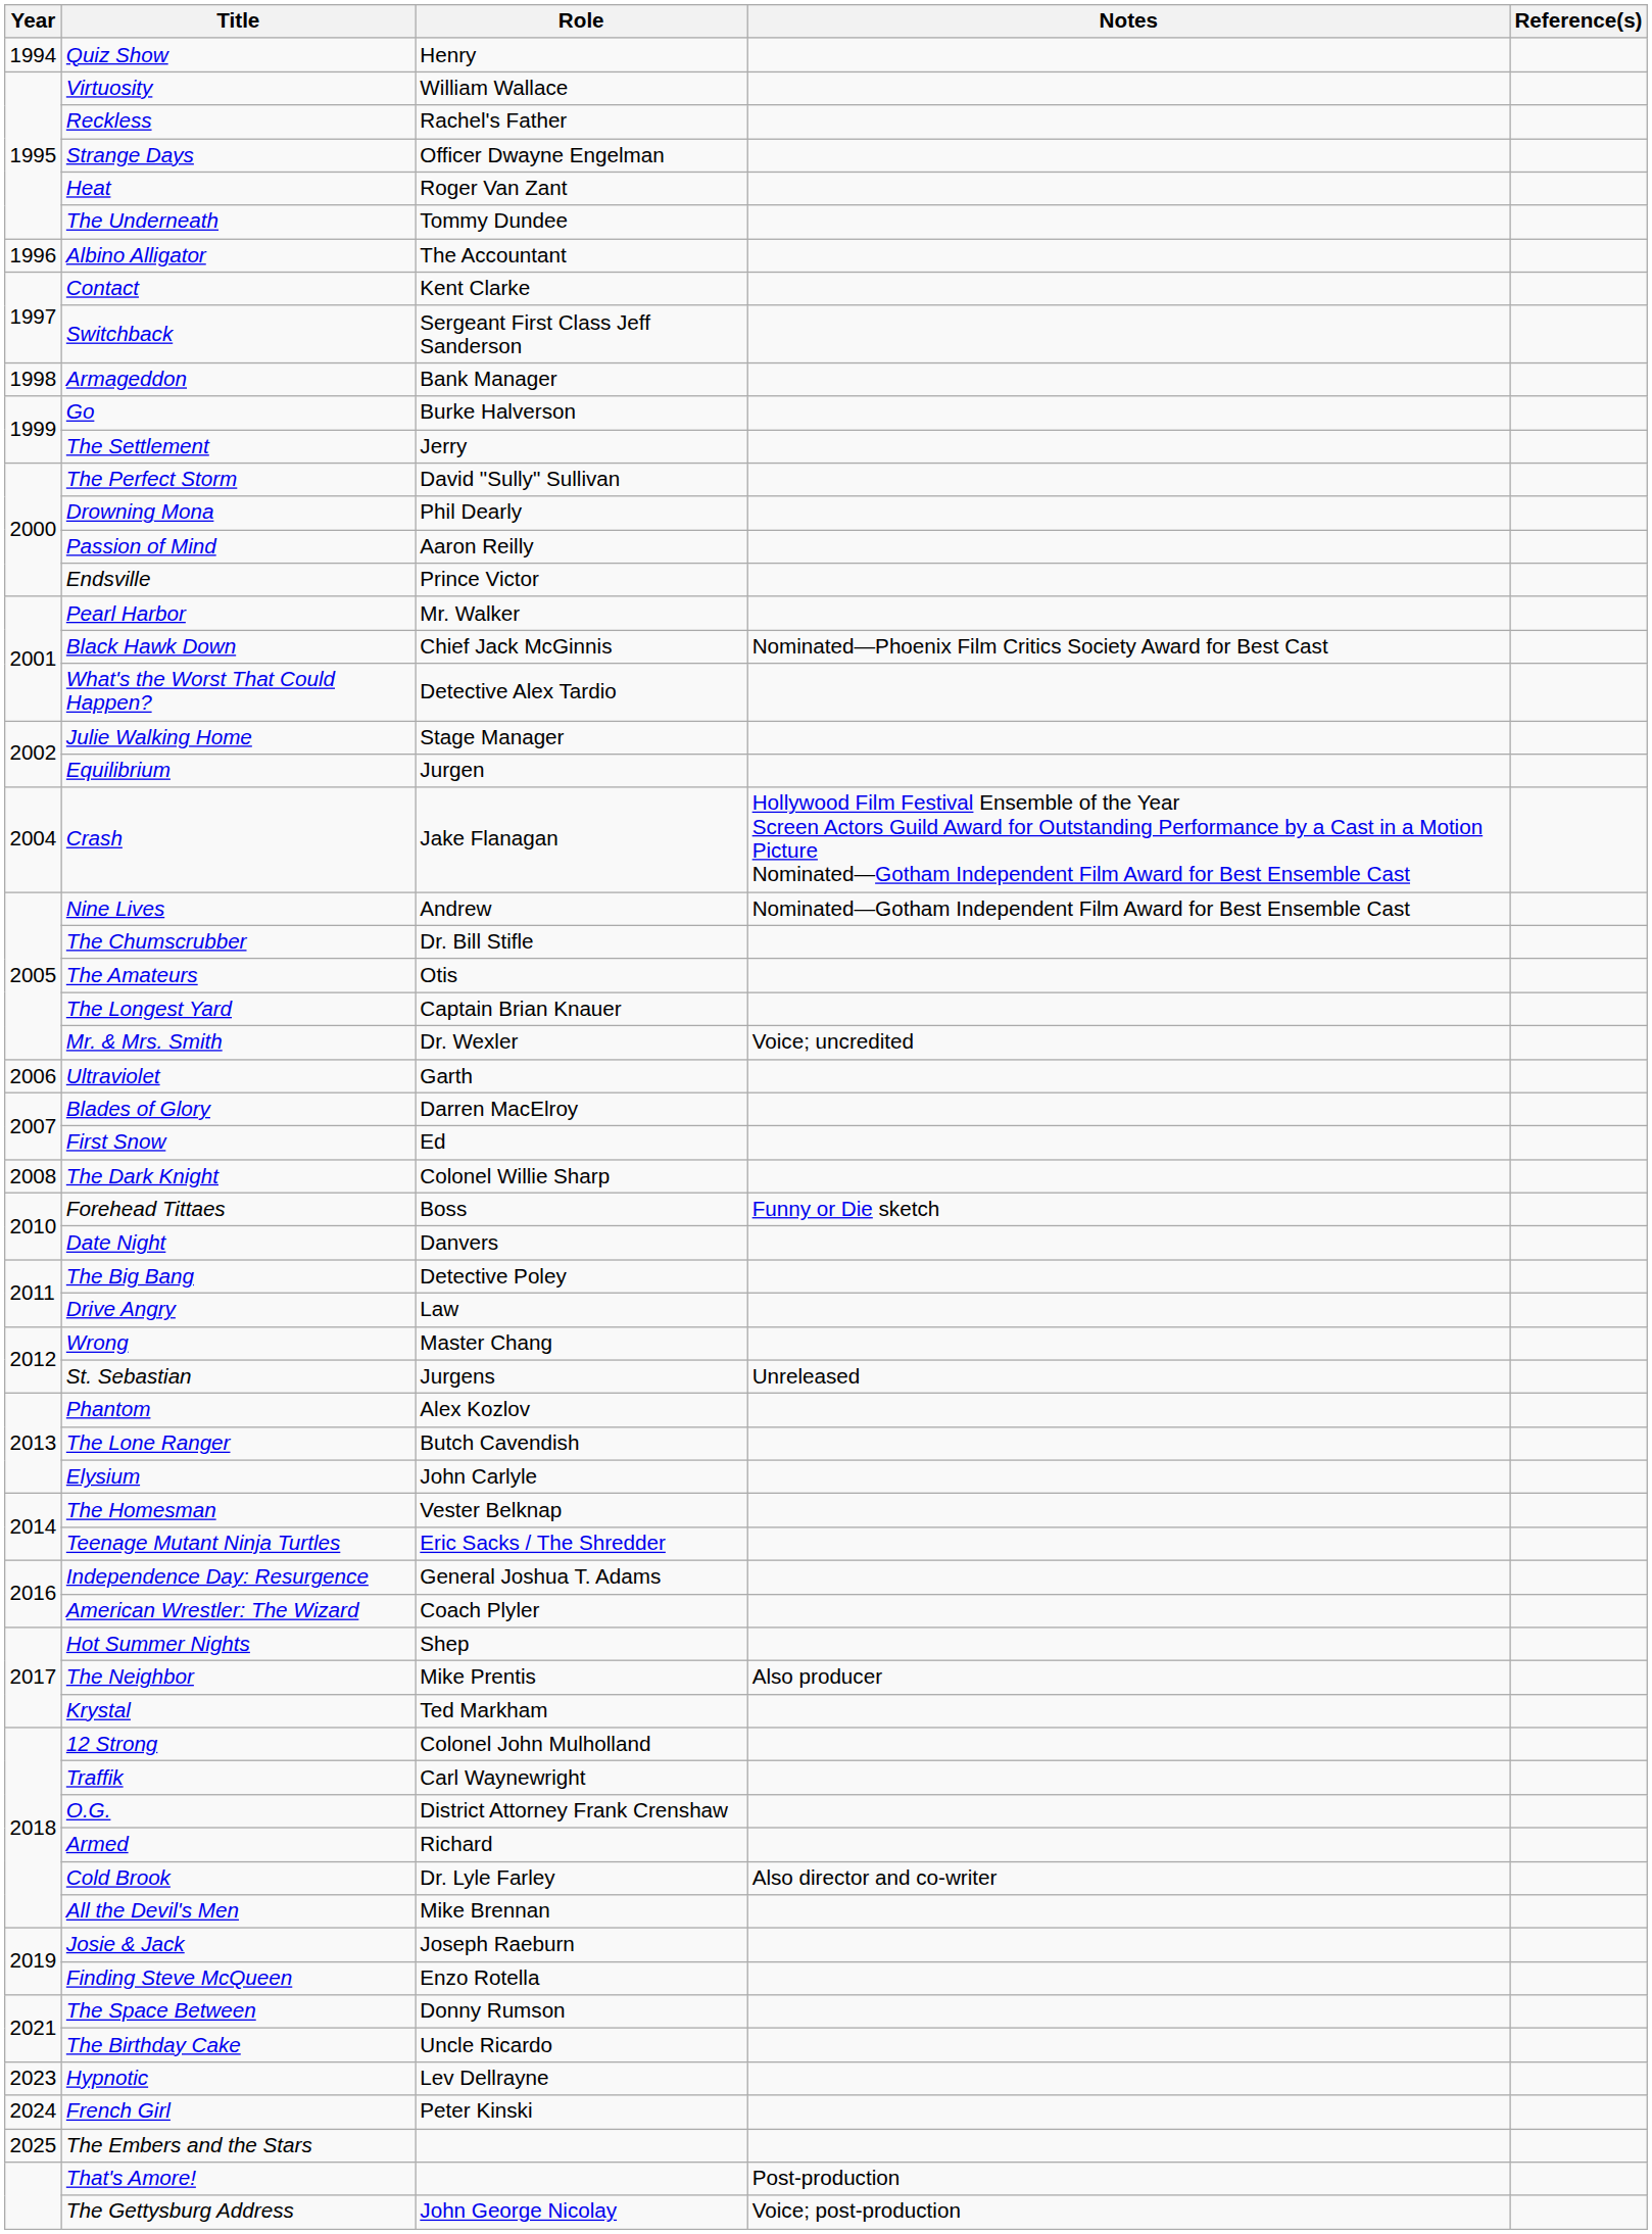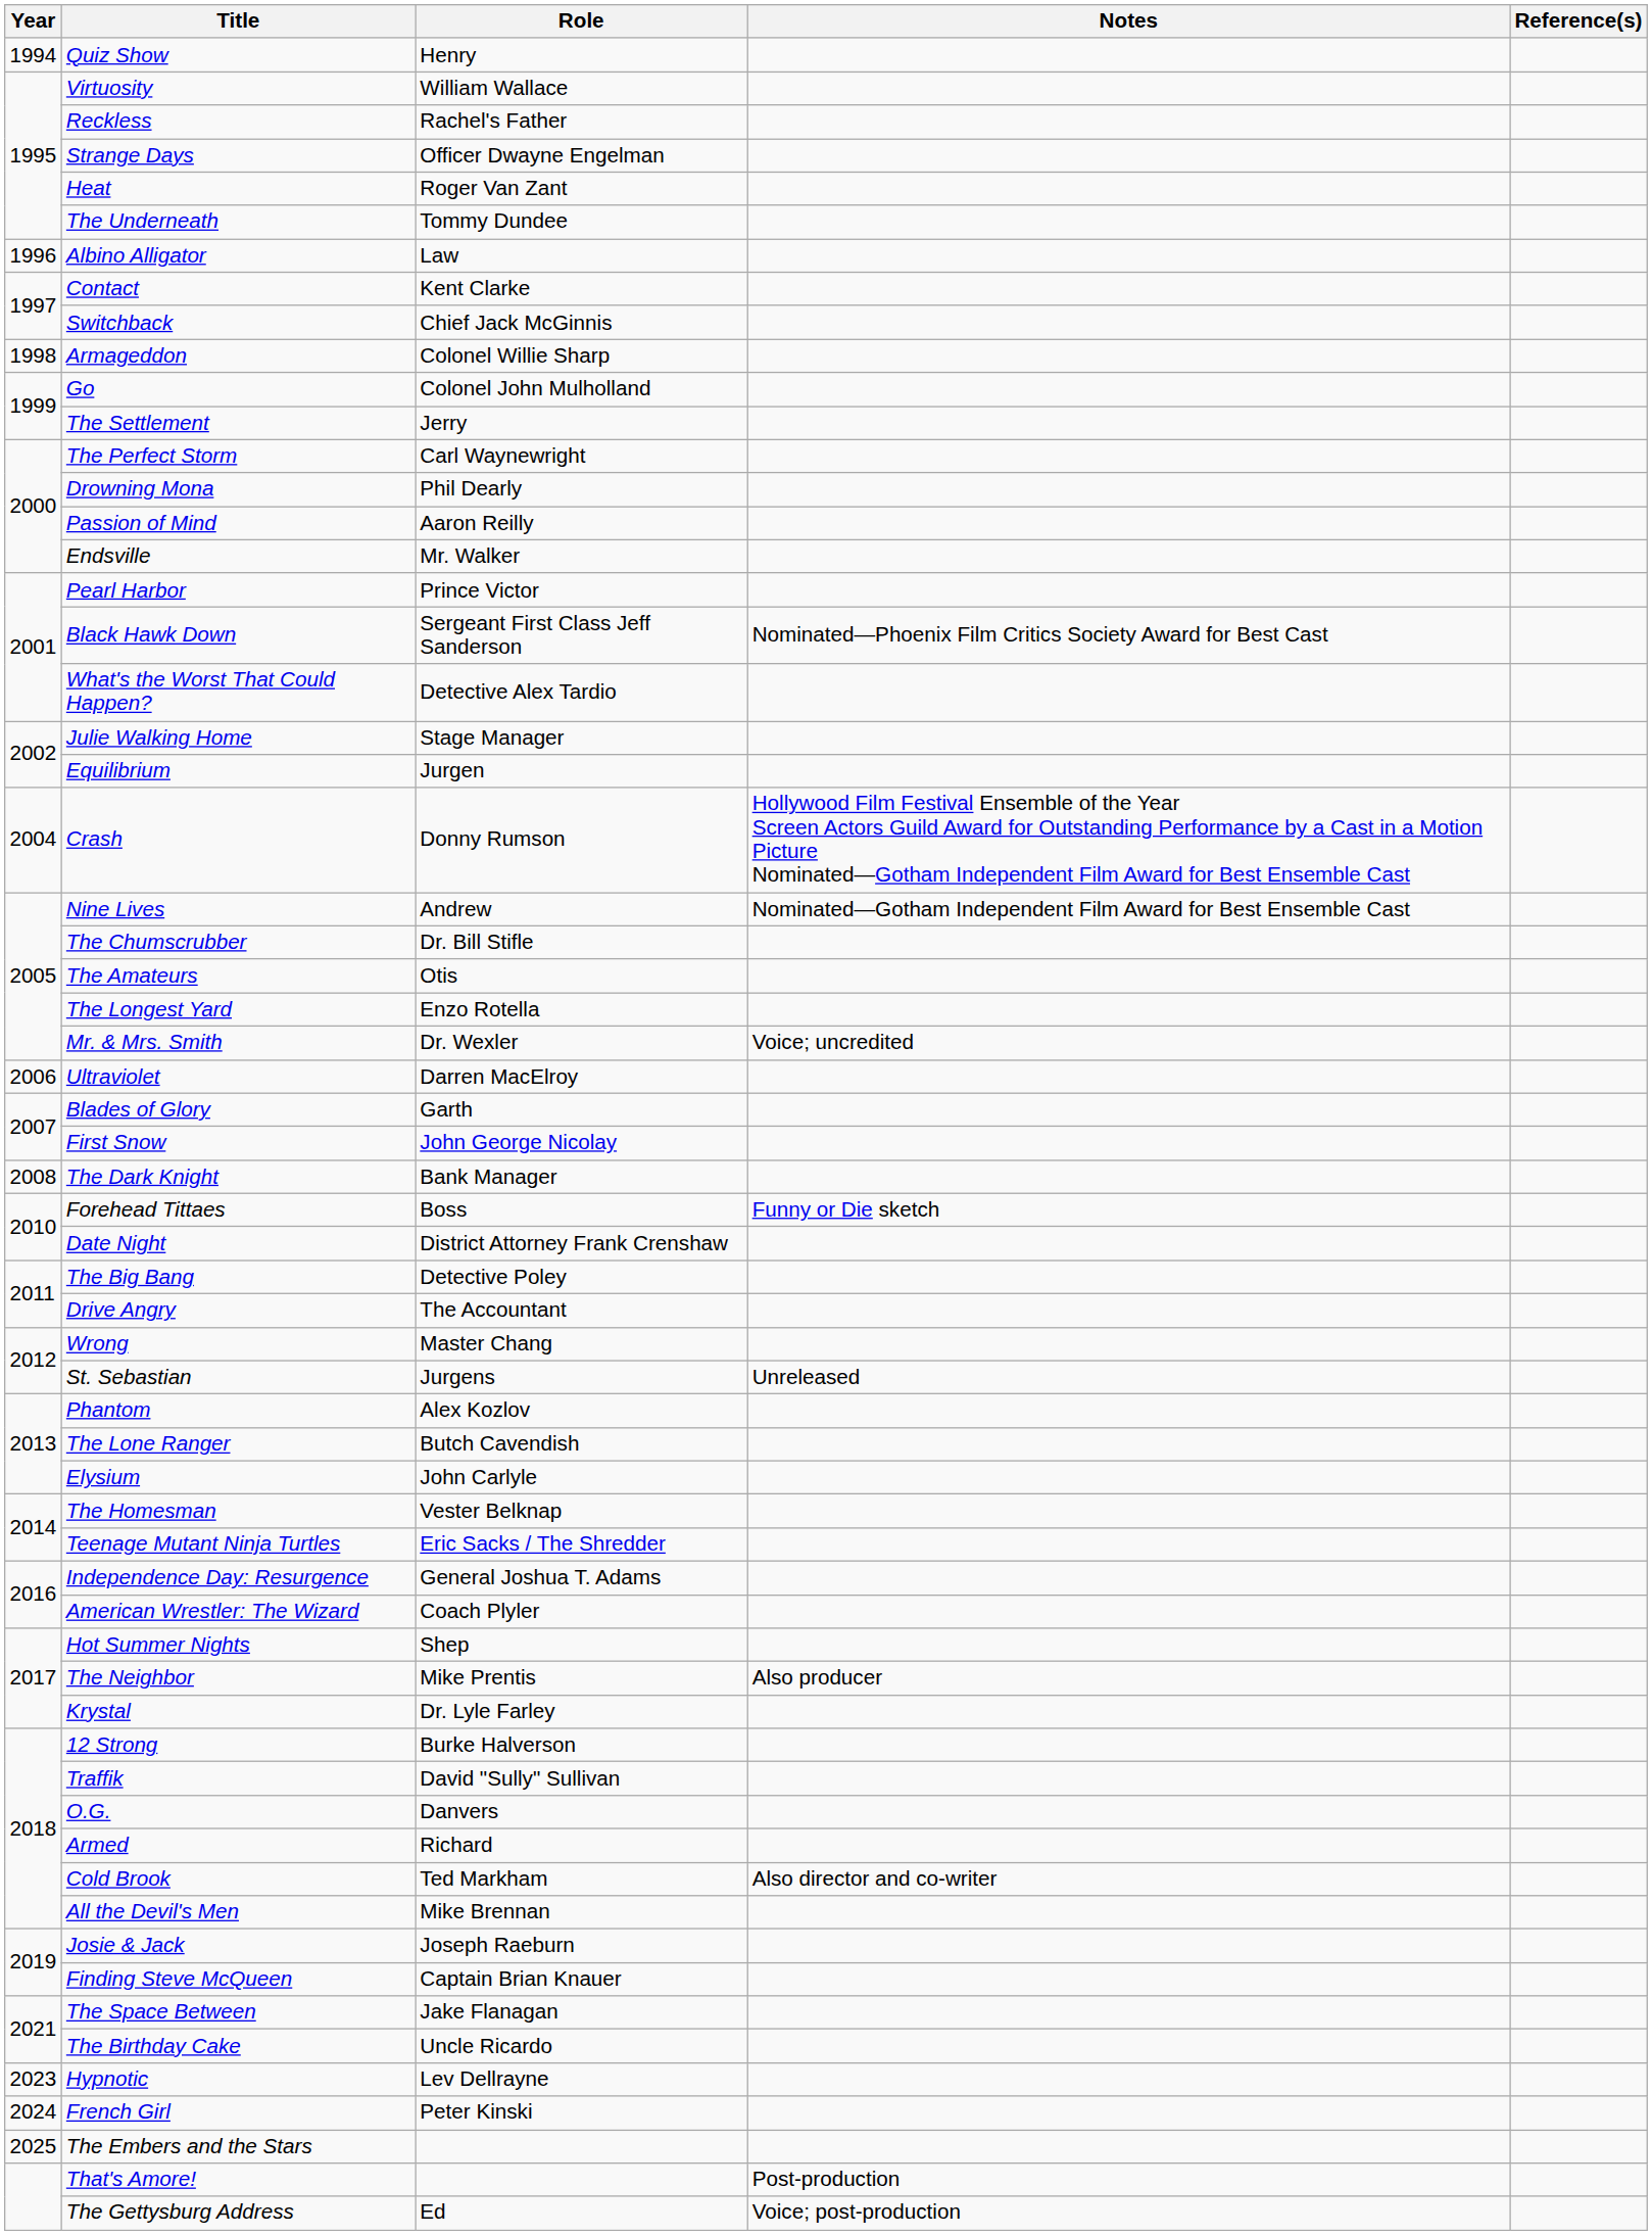Albino Alligator | Role: The Accountant -> Law
Switchback | Role: Sergeant First Class Jeff Sanderson -> Chief Jack McGinnis
Armageddon | Role: Bank Manager -> Colonel Willie Sharp
Go | Role: Burke Halverson -> Colonel John Mulholland
The Perfect Storm | Role: David "Sully" Sullivan -> Carl Waynewright
Endsville | Role: Prince Victor -> Mr. Walker
Pearl Harbor | Role: Mr. Walker -> Prince Victor
Black Hawk Down | Role: Chief Jack McGinnis -> Sergeant First Class Jeff Sanderson
Crash | Role: Jake Flanagan -> Donny Rumson
The Longest Yard | Role: Captain Brian Knauer -> Enzo Rotella
Ultraviolet | Role: Garth -> Darren MacElroy
Blades of Glory | Role: Darren MacElroy -> Garth
First Snow | Role: Ed -> John George Nicolay
The Dark Knight | Role: Colonel Willie Sharp -> Bank Manager
Date Night | Role: Danvers -> District Attorney Frank Crenshaw
Drive Angry | Role: Law -> The Accountant
Krystal | Role: Ted Markham -> Dr. Lyle Farley
12 Strong | Role: Colonel John Mulholland -> Burke Halverson
Traffik | Role: Carl Waynewright -> David "Sully" Sullivan
O.G. | Role: District Attorney Frank Crenshaw -> Danvers
Cold Brook | Role: Dr. Lyle Farley -> Ted Markham
Finding Steve McQueen | Role: Enzo Rotella -> Captain Brian Knauer
The Space Between | Role: Donny Rumson -> Jake Flanagan
The Gettysburg Address | Role: John George Nicolay -> Ed
